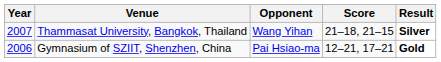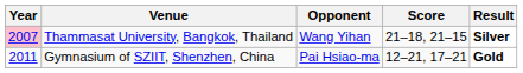Thammasat University, Bangkok, Thailand | Year: no background -> pink background
Gymnasium of SZIIT, Shenzhen, China | Year: 2006 -> 2011
